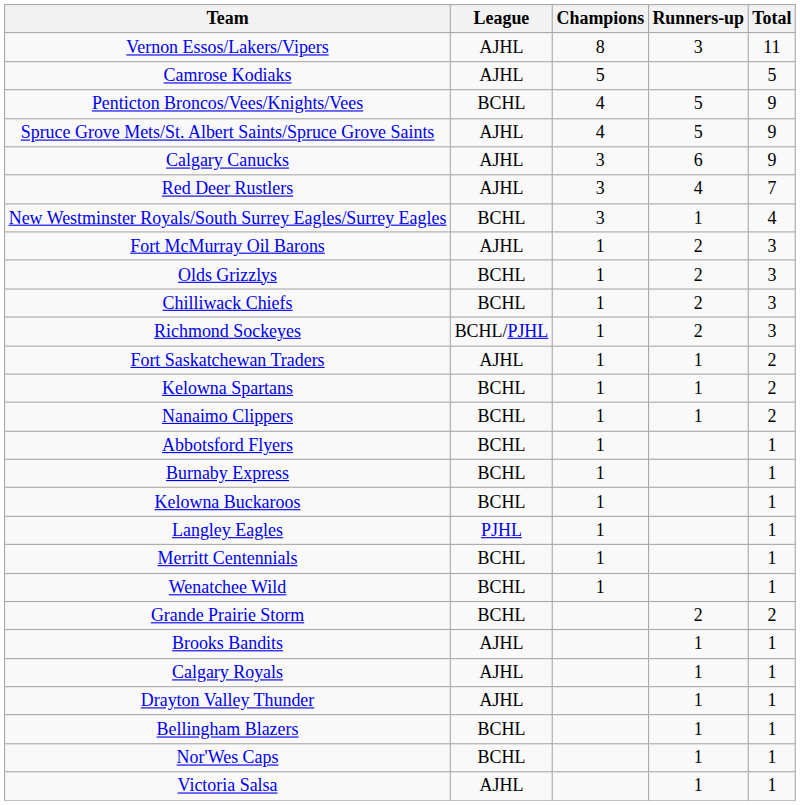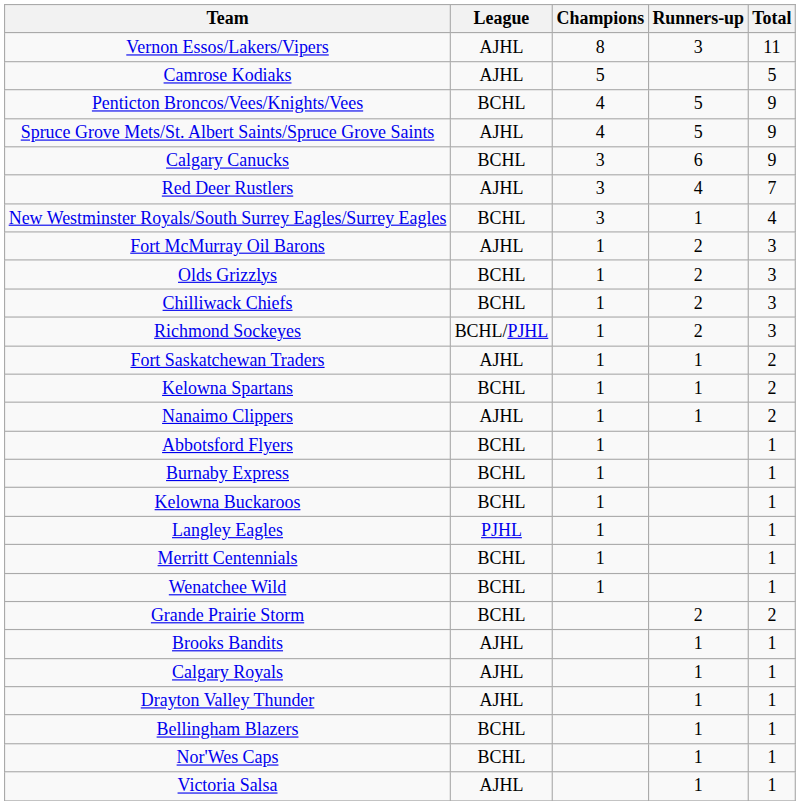Calgary Canucks | League: AJHL -> BCHL
Nanaimo Clippers | League: BCHL -> AJHL
